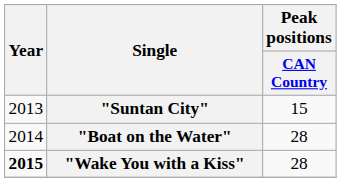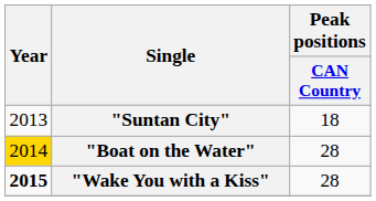"Suntan City" | Peak positions / CAN Country: 15 -> 18
"Boat on the Water" | Year: no background -> gold background
